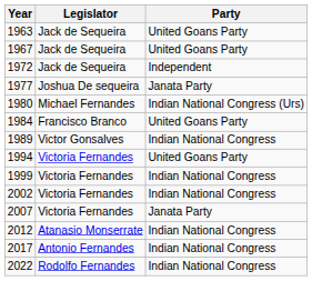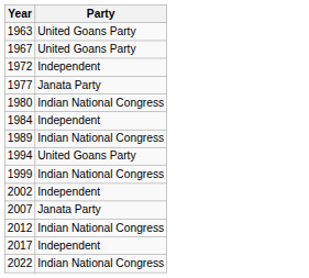- column: Legislator | Jack de Sequeira | Jack de Sequeira | Jack de Sequeira | Joshua De sequeira | Michael Fernandes | Francisco Branco | Victor Gonsalves | Victoria Fernandes | Victoria Fernandes | Victoria Fernandes | Victoria Fernandes | Atanasio Monserrate | Antonio Fernandes | Rodolfo Fernandes
1980 | Party: Indian National Congress (Urs) -> Indian National Congress
1984 | Party: United Goans Party -> Independent
2002 | Party: Indian National Congress -> Independent
2017 | Party: Indian National Congress -> Independent
